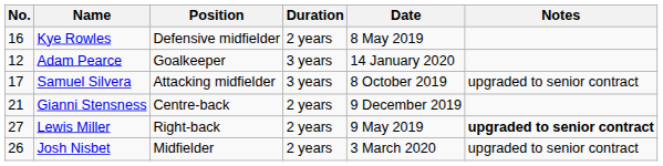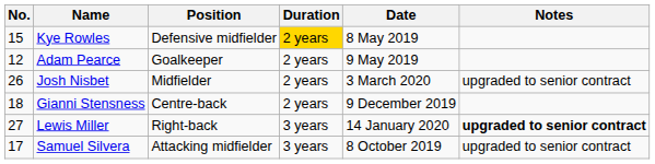Kye Rowles | No.: 16 -> 15
Kye Rowles | Duration: no background -> gold background
Adam Pearce | Duration: 3 years -> 2 years
Adam Pearce | Date: 14 January 2020 -> 9 May 2019
rows swapped: Samuel Silvera <-> Josh Nisbet
Gianni Stensness | No.: 21 -> 18
Lewis Miller | Duration: 2 years -> 3 years
Lewis Miller | Date: 9 May 2019 -> 14 January 2020
